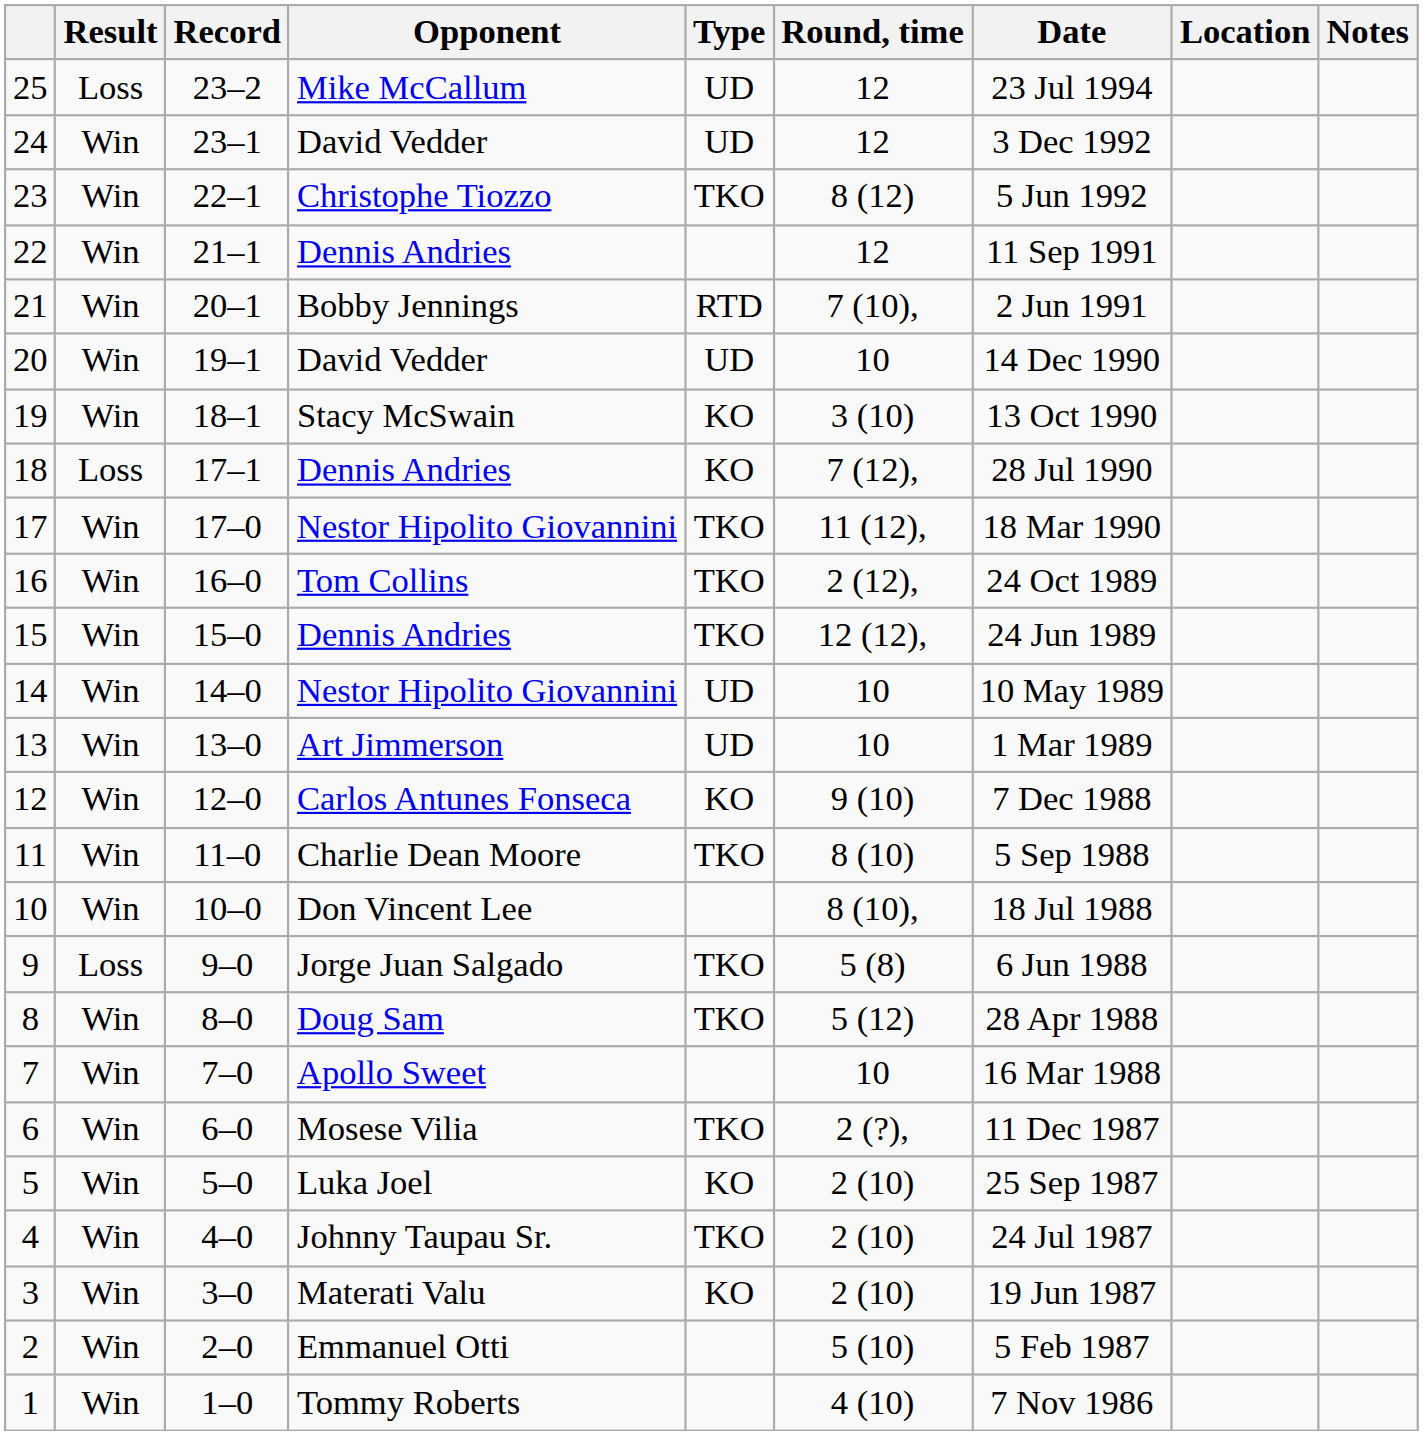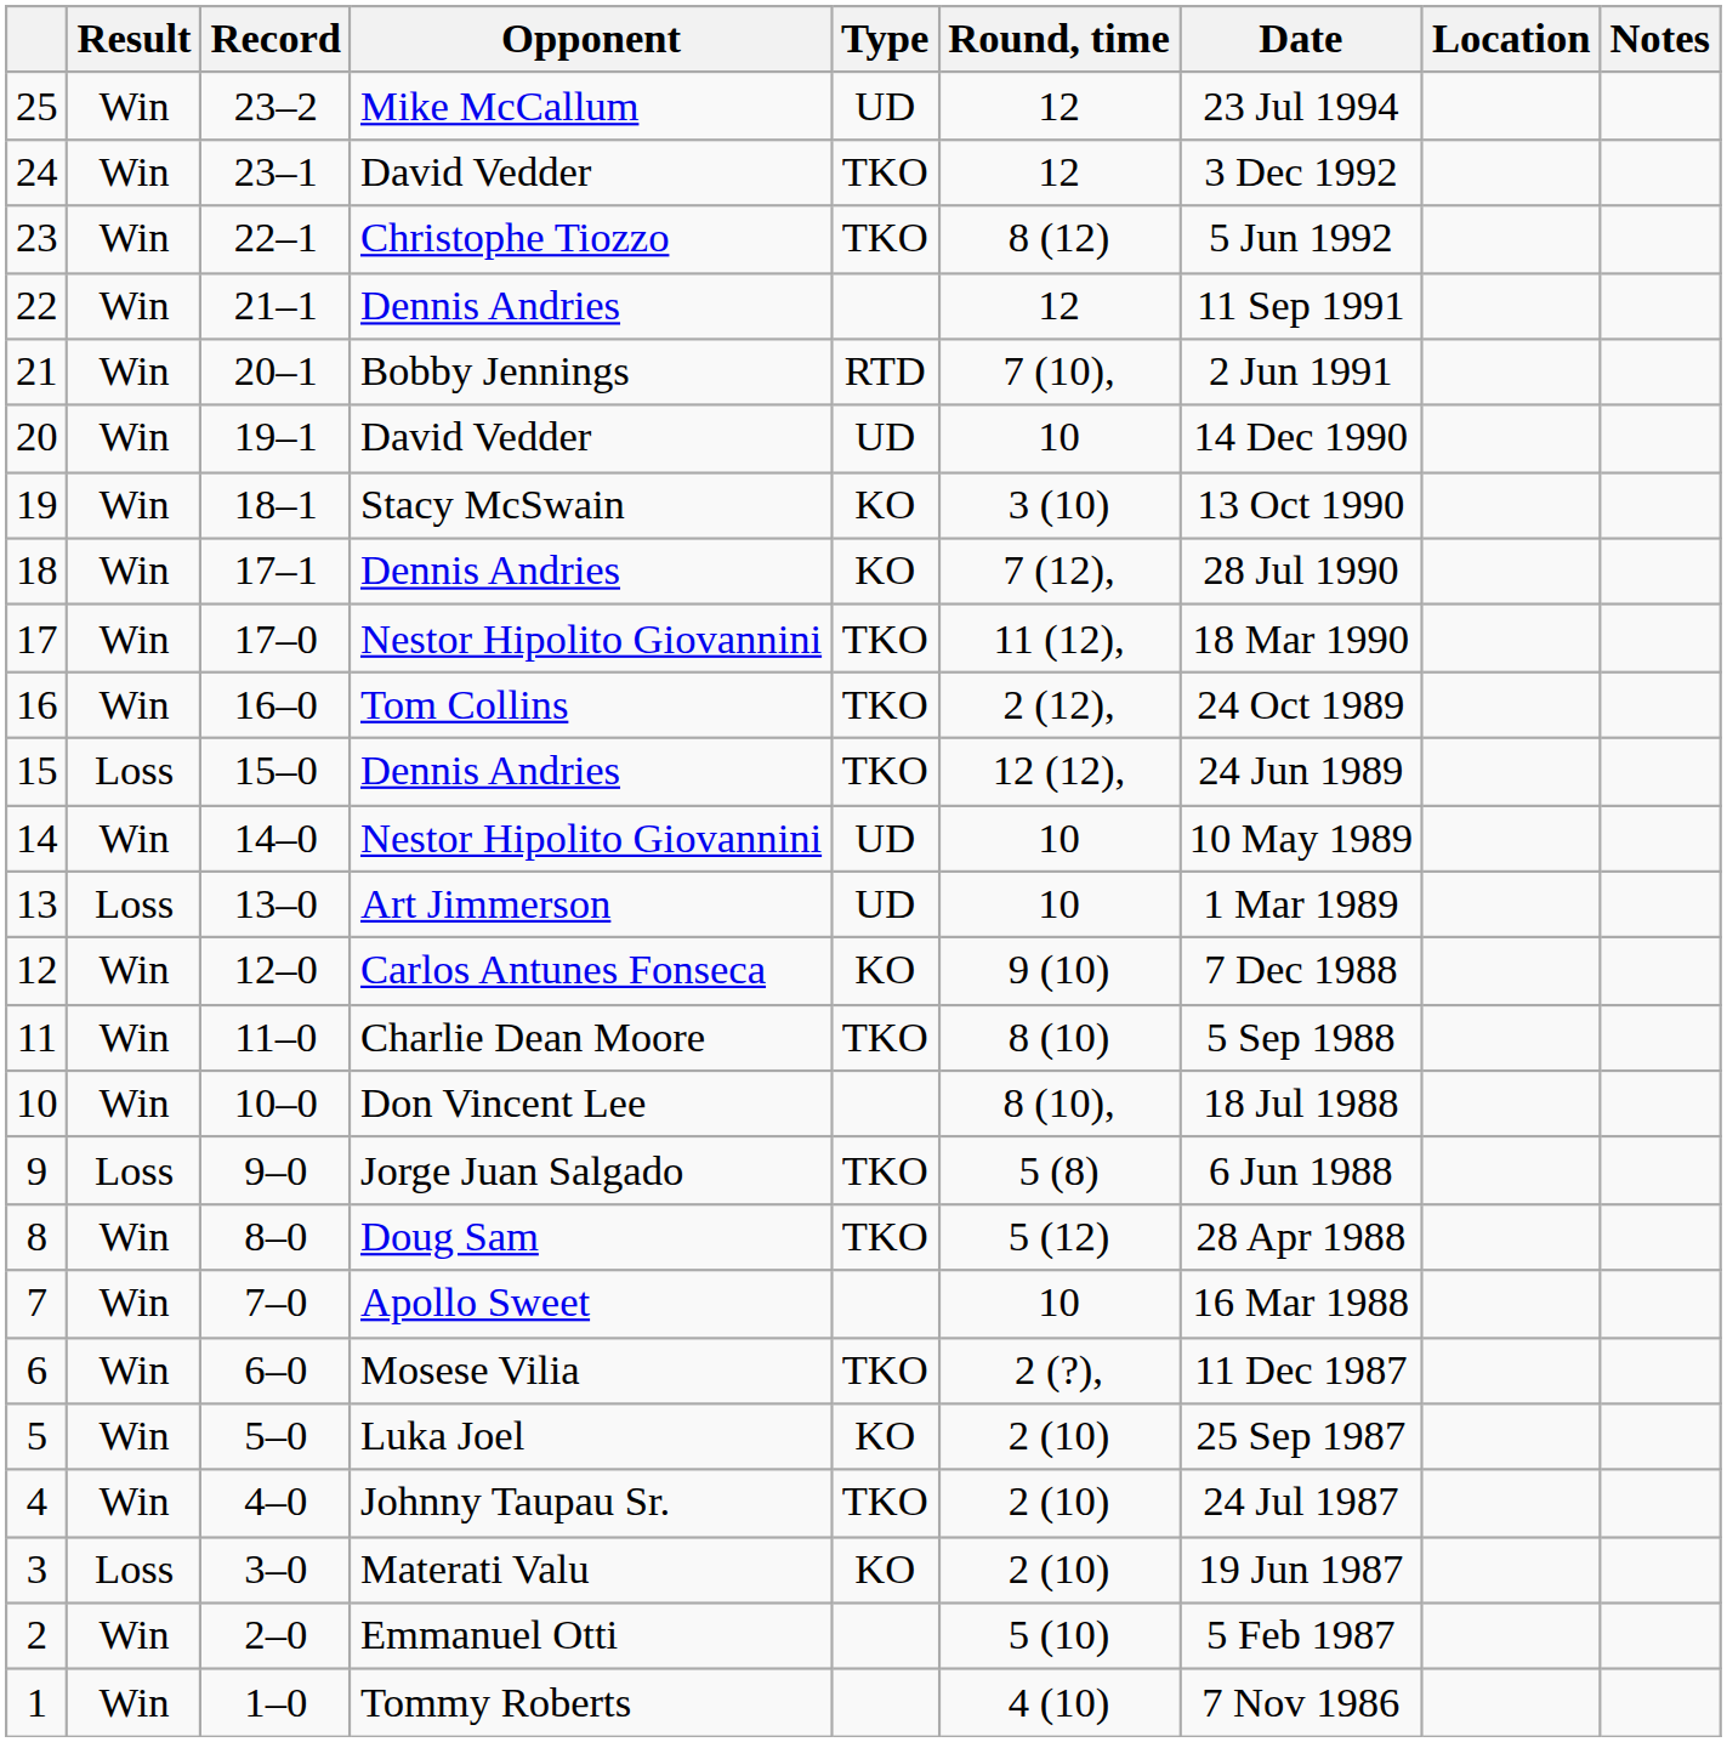25 | Result: Loss -> Win
24 | Type: UD -> TKO
18 | Result: Loss -> Win
15 | Result: Win -> Loss
13 | Result: Win -> Loss
3 | Result: Win -> Loss
